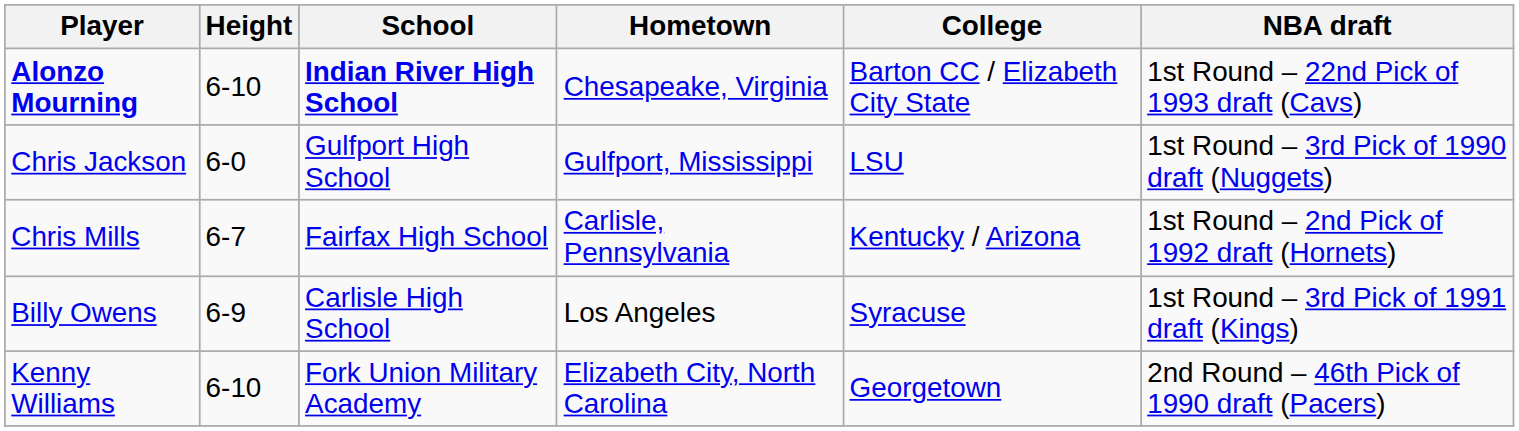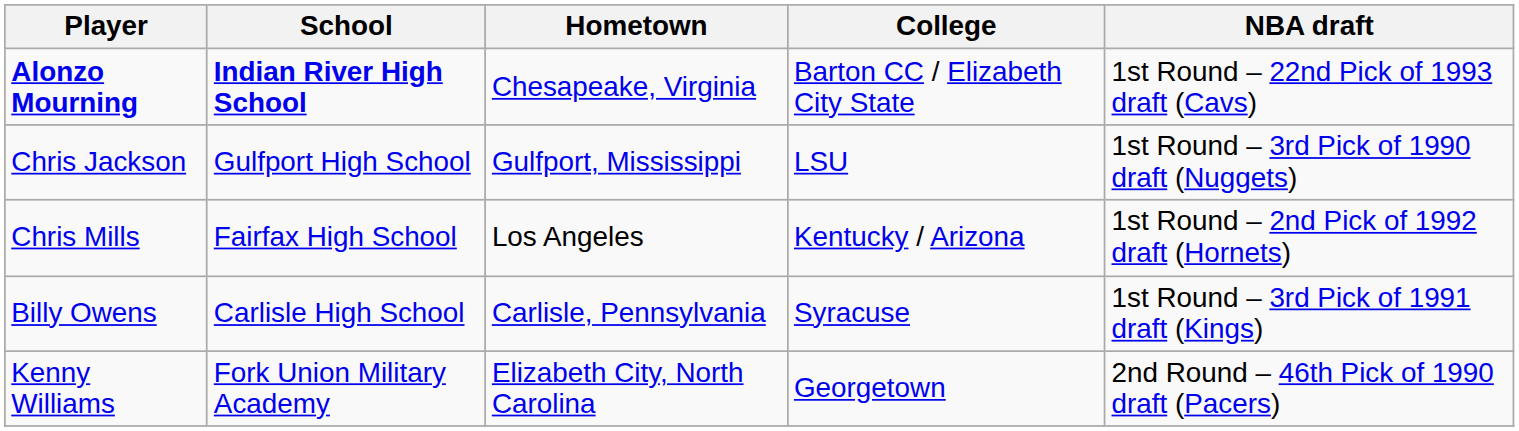- column: Height | 6-10 | 6-0 | 6-7 | 6-9 | 6-10
Chris Mills | Hometown: Carlisle, Pennsylvania -> Los Angeles
Billy Owens | Hometown: Los Angeles -> Carlisle, Pennsylvania
